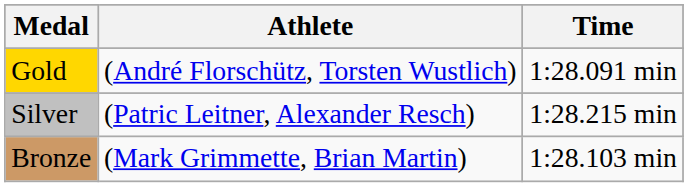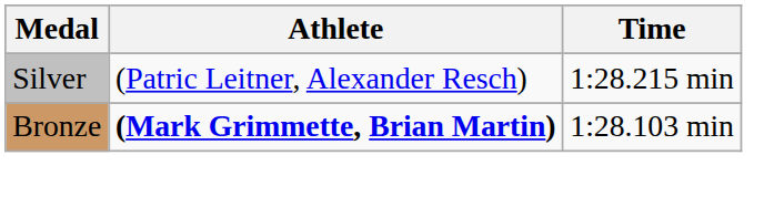- row: Gold | (André Florschütz, Torsten Wustlich) | 1:28.091 min
Bronze | Athlete: normal -> bold
